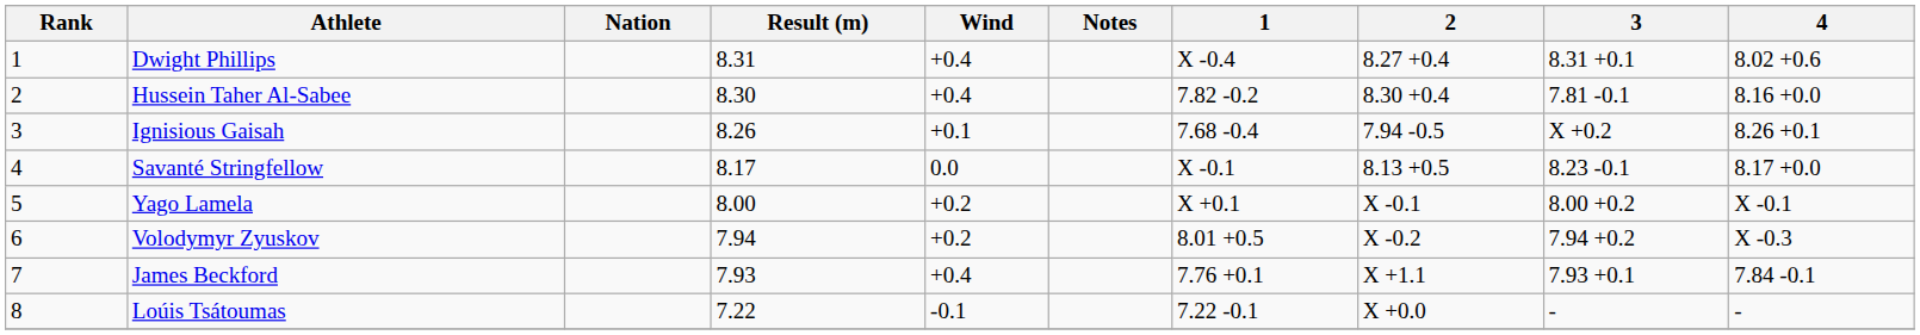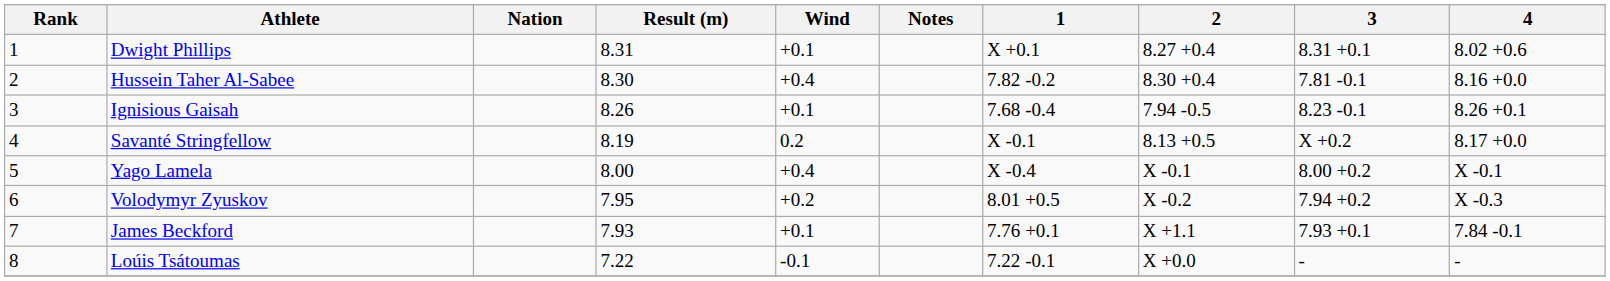Dwight Phillips | Wind: +0.4 -> +0.1
Dwight Phillips | 1: X -0.4 -> X +0.1
Ignisious Gaisah | 3: X +0.2 -> 8.23 -0.1
Savanté Stringfellow | Result (m): 8.17 -> 8.19
Savanté Stringfellow | Wind: 0.0 -> 0.2
Savanté Stringfellow | 3: 8.23 -0.1 -> X +0.2
Yago Lamela | Wind: +0.2 -> +0.4
Yago Lamela | 1: X +0.1 -> X -0.4
Volodymyr Zyuskov | Result (m): 7.94 -> 7.95
James Beckford | Wind: +0.4 -> +0.1
